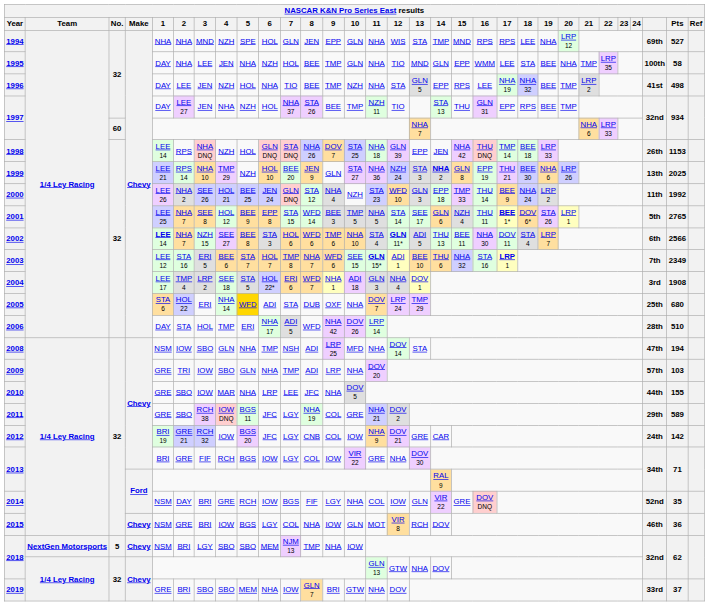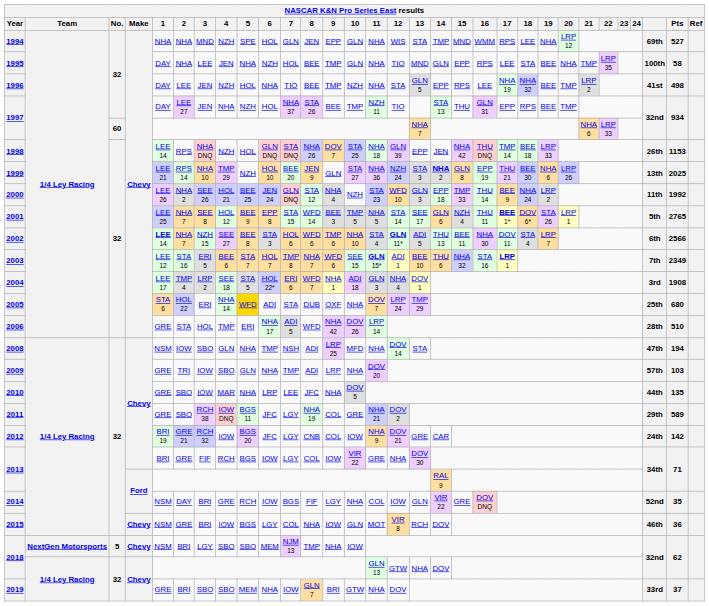1994 | 16: RPS -> WMM
1995 | 16: WMM -> RPS
2006 | 1: DAY -> GRE
2010 | Pts: 155 -> 135
